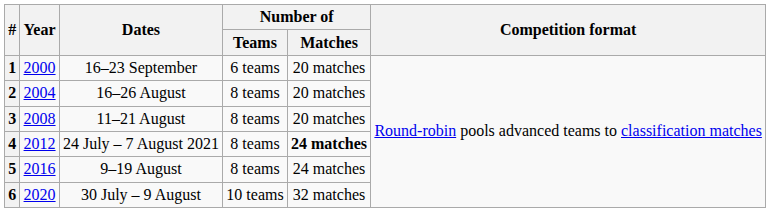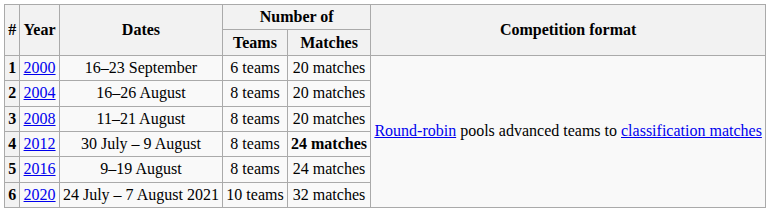4 | Dates: 24 July – 7 August 2021 -> 30 July – 9 August
6 | Dates: 30 July – 9 August -> 24 July – 7 August 2021
